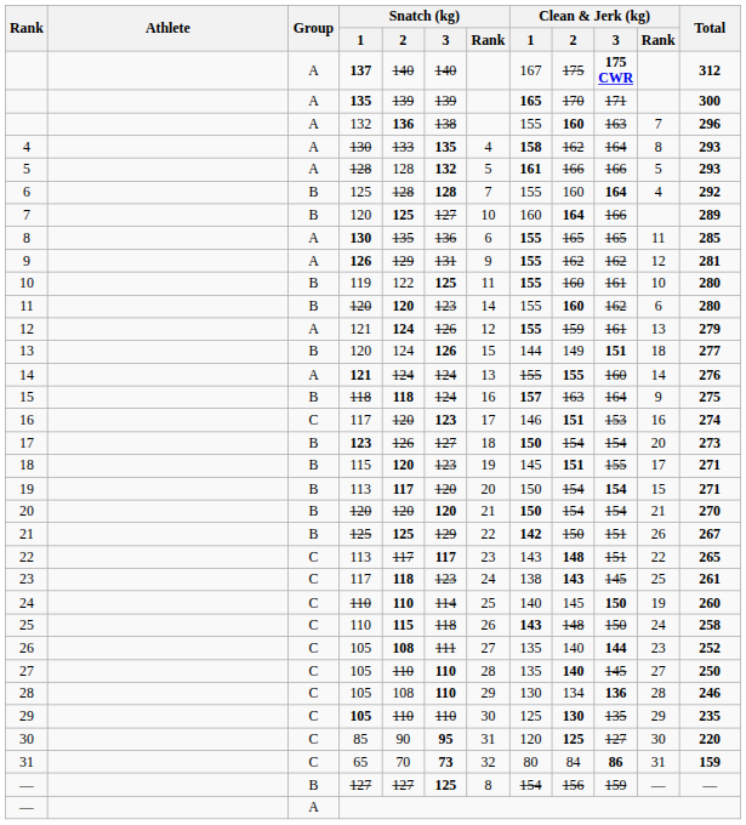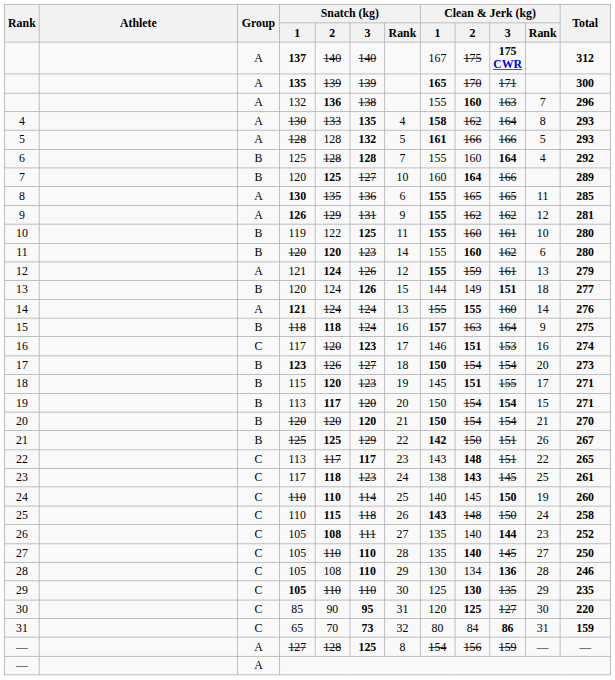— / 127 | Group: B -> A
— / 127 | Snatch (kg) / 2: 127 -> 128
